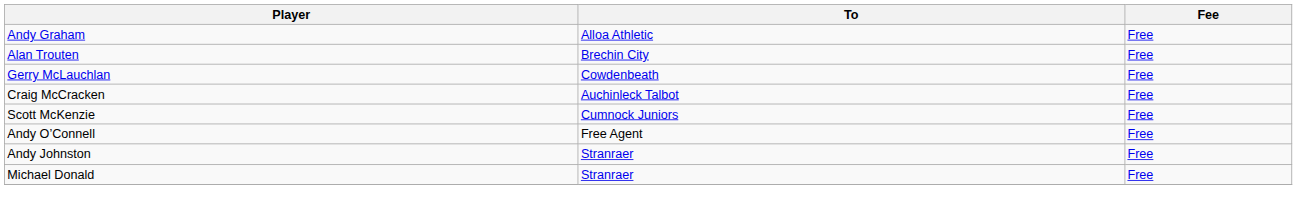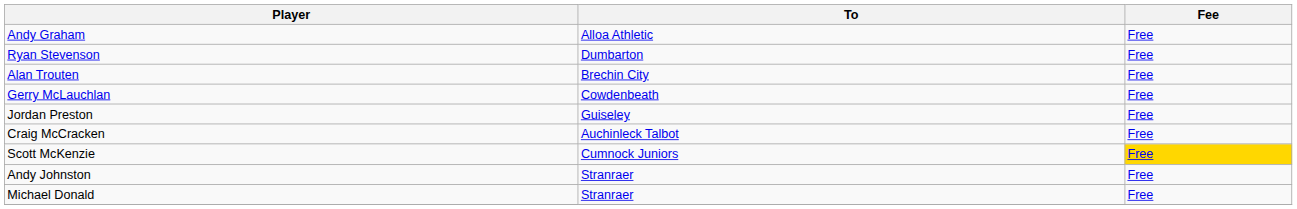+ row: Ryan Stevenson | Dumbarton | Free
+ row: Jordan Preston | Guiseley | Free
Scott McKenzie | Fee: no background -> gold background
- row: Andy O’Connell | Free Agent | Free
